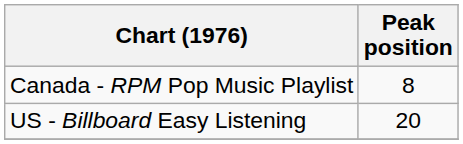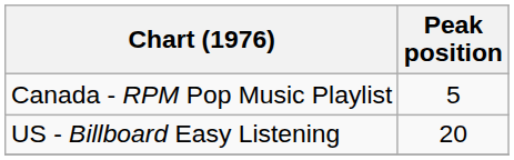Canada - RPM Pop Music Playlist | Peak position: 8 -> 5
